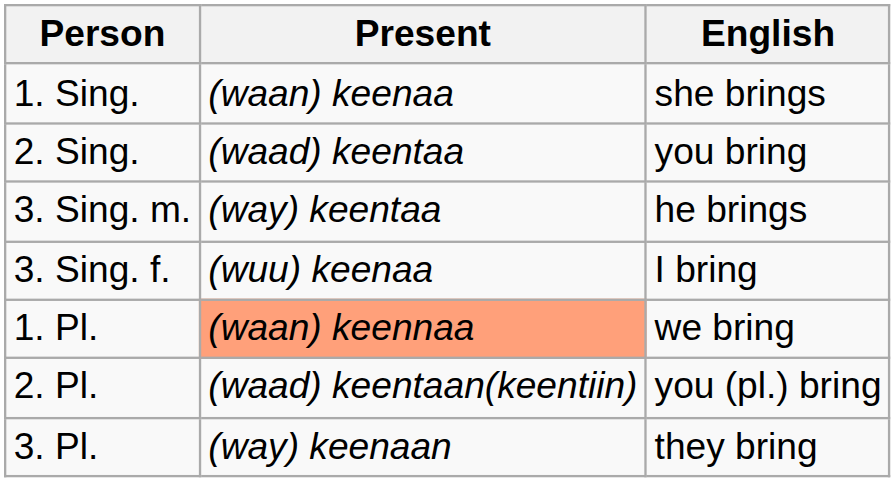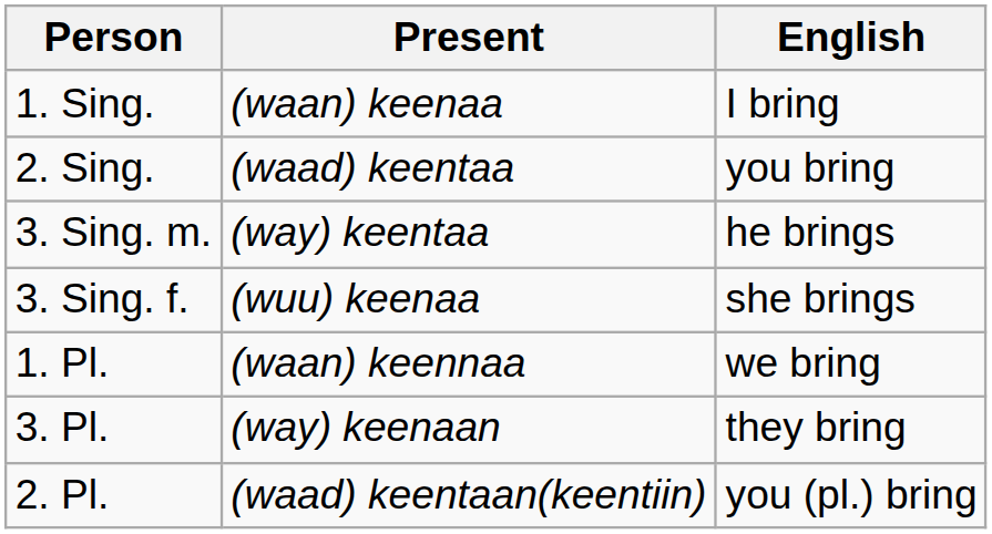1. Sing. | English: she brings -> I bring
3. Sing. f. | English: I bring -> she brings
1. Pl. | Present: lightsalmon background -> no background
rows swapped: 2. Pl. <-> 3. Pl.
